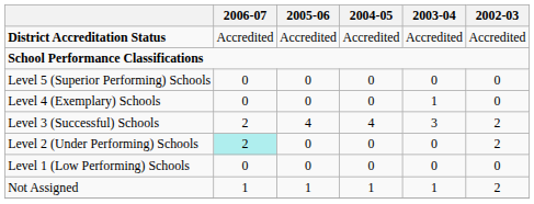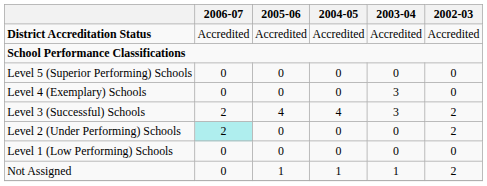Level 4 (Exemplary) Schools | 2003-04: 1 -> 3
Not Assigned | 2006-07: 1 -> 0
